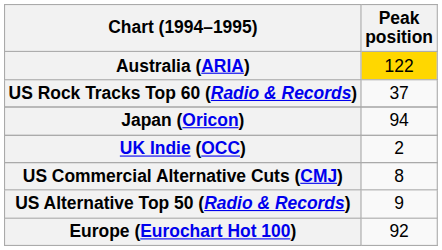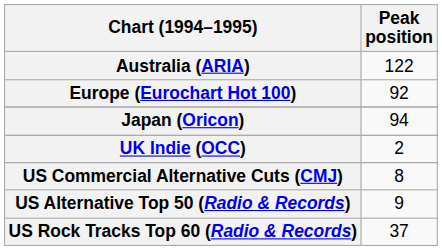Australia (ARIA) | Peak position: gold background -> no background
rows swapped: Europe (Eurochart Hot 100) <-> US Rock Tracks Top 60 (Radio & Records)
